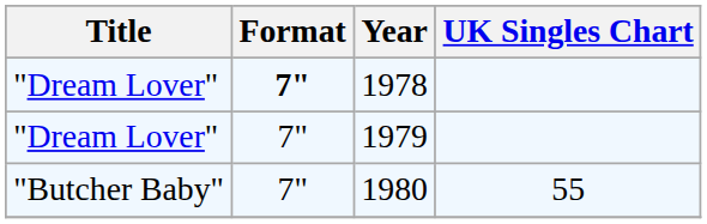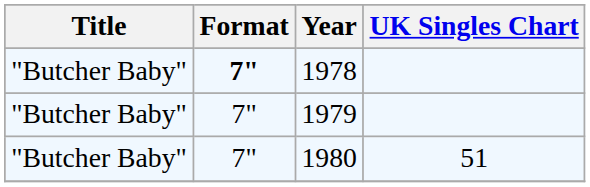1978 | Title: "Dream Lover" -> "Butcher Baby"
1979 | Title: "Dream Lover" -> "Butcher Baby"
1980 | UK Singles Chart: 55 -> 51
